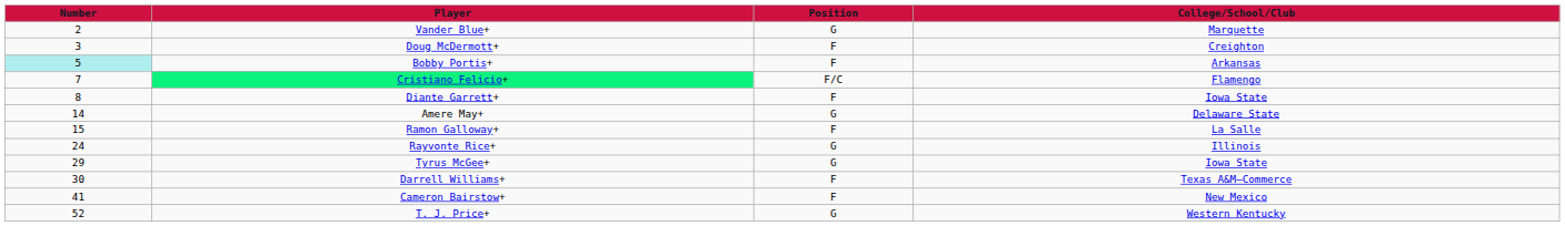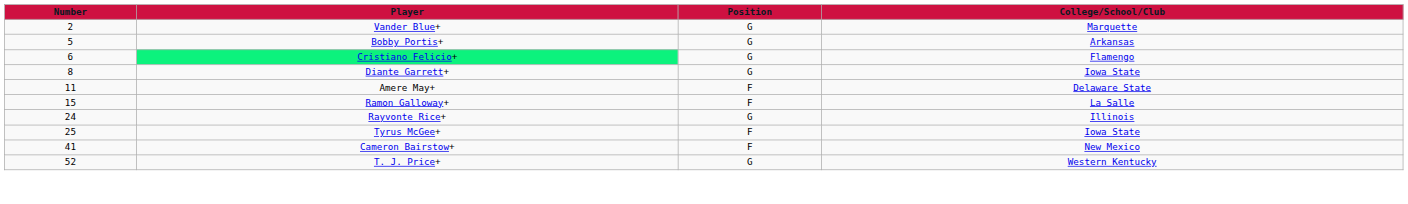- row: 3 | Doug McDermott+ | F | Creighton
Bobby Portis+ | Number: paleturquoise background -> no background
Bobby Portis+ | Position: F -> G
Cristiano Felicio+ | Number: 7 -> 6
Cristiano Felicio+ | Position: F/C -> G
Diante Garrett+ | Position: F -> G
Amere May+ | Number: 14 -> 11
Amere May+ | Position: G -> F
Tyrus McGee+ | Number: 29 -> 25
Tyrus McGee+ | Position: G -> F
- row: 30 | Darrell Williams+ | F | Texas A&M–Commerce
